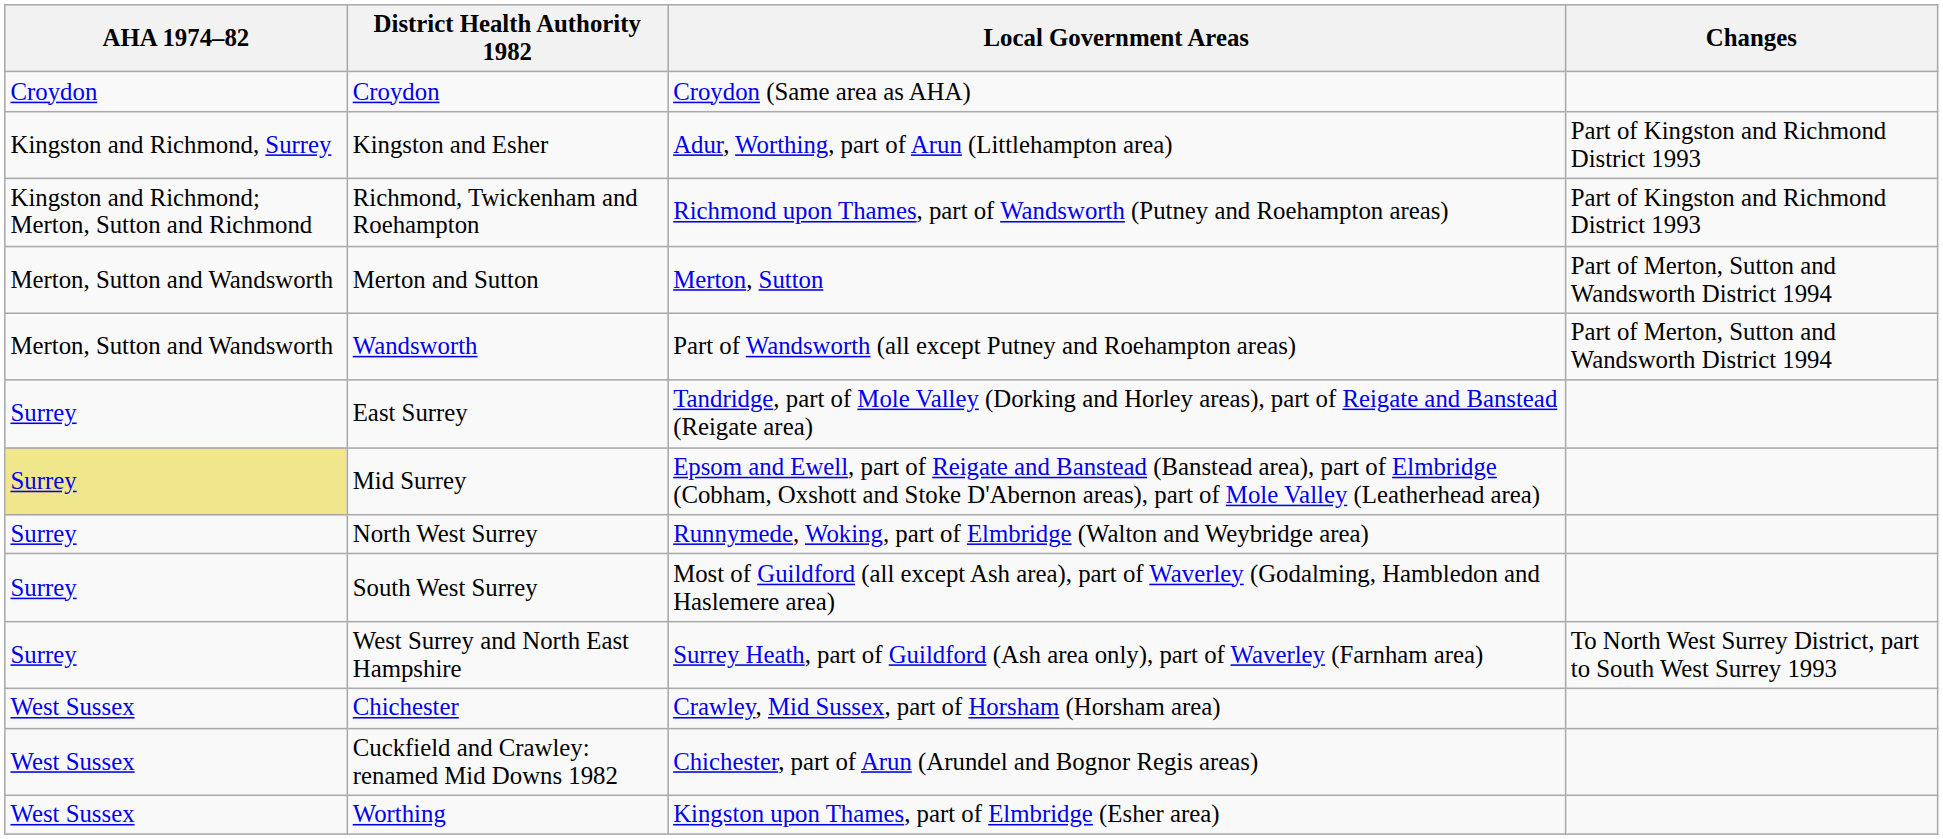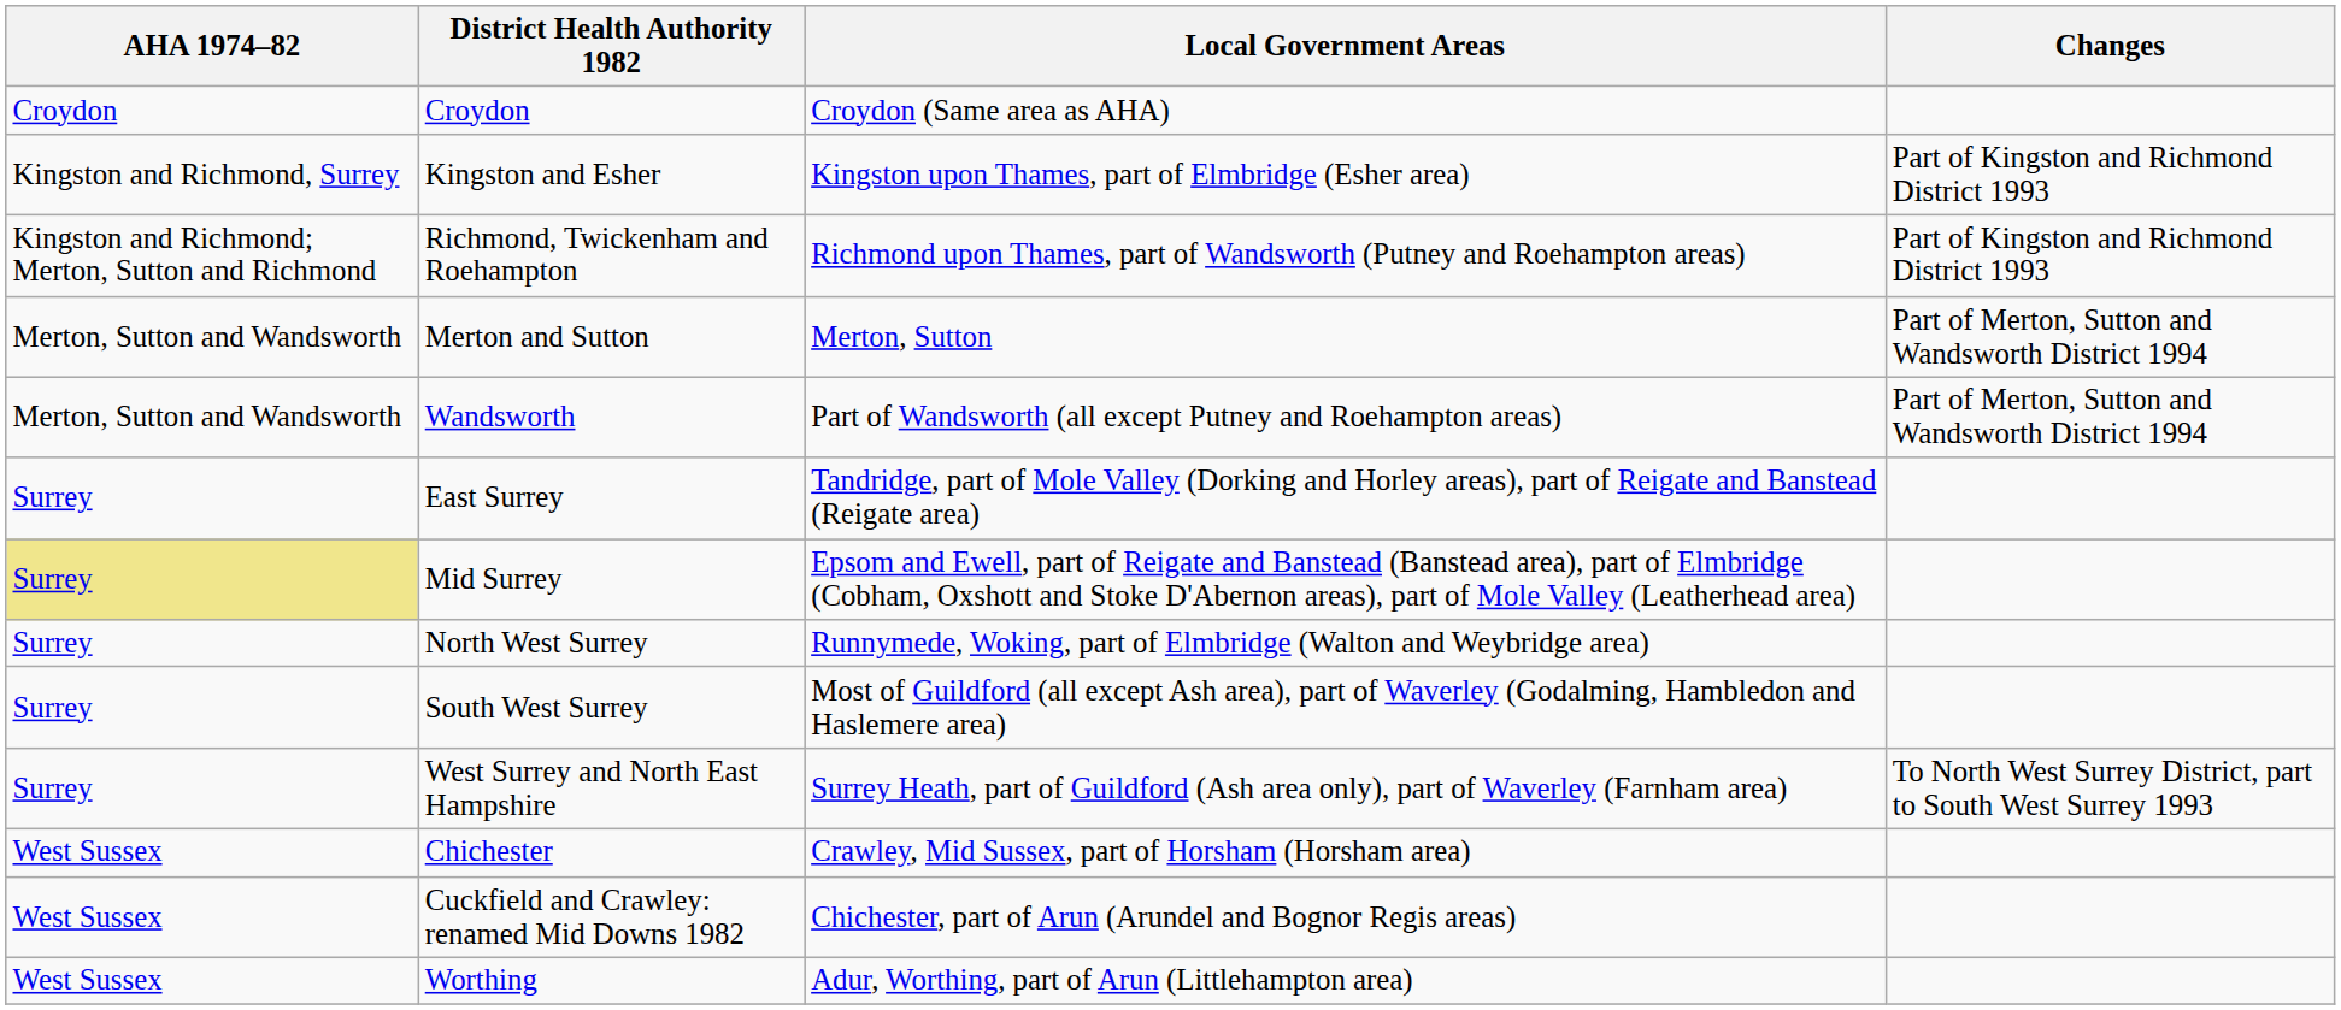Kingston and Esher | Local Government Areas: Adur, Worthing, part of Arun (Littlehampton area) -> Kingston upon Thames, part of Elmbridge (Esher area)
Worthing | Local Government Areas: Kingston upon Thames, part of Elmbridge (Esher area) -> Adur, Worthing, part of Arun (Littlehampton area)
